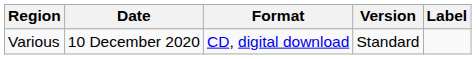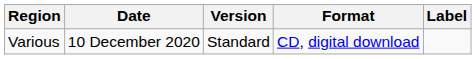columns swapped: Format <-> Version
